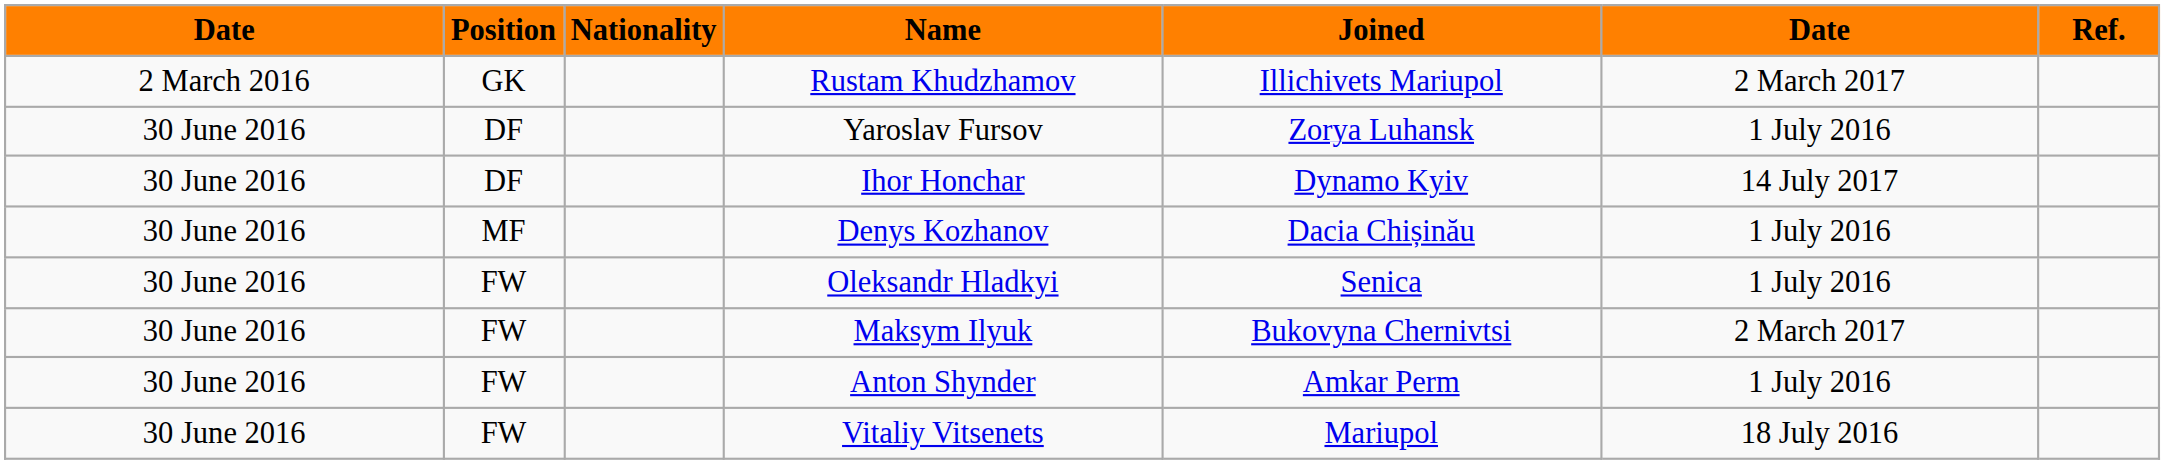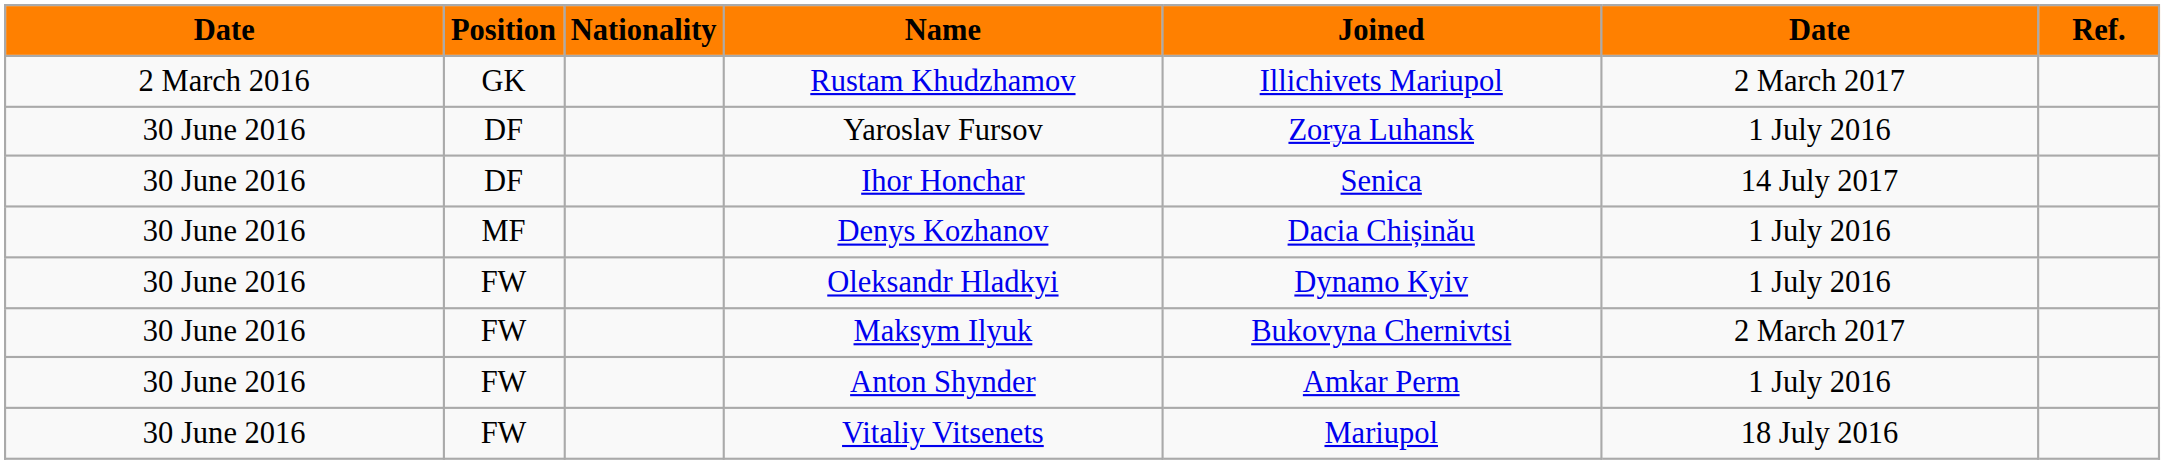Ihor Honchar | Joined: Dynamo Kyiv -> Senica
Oleksandr Hladkyi | Joined: Senica -> Dynamo Kyiv
